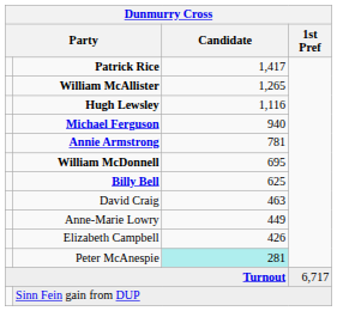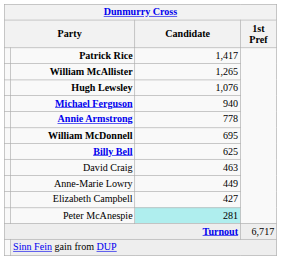Hugh Lewsley | Candidate: 1,116 -> 1,076
Annie Armstrong | Candidate: 781 -> 778
Elizabeth Campbell | Candidate: 426 -> 427
